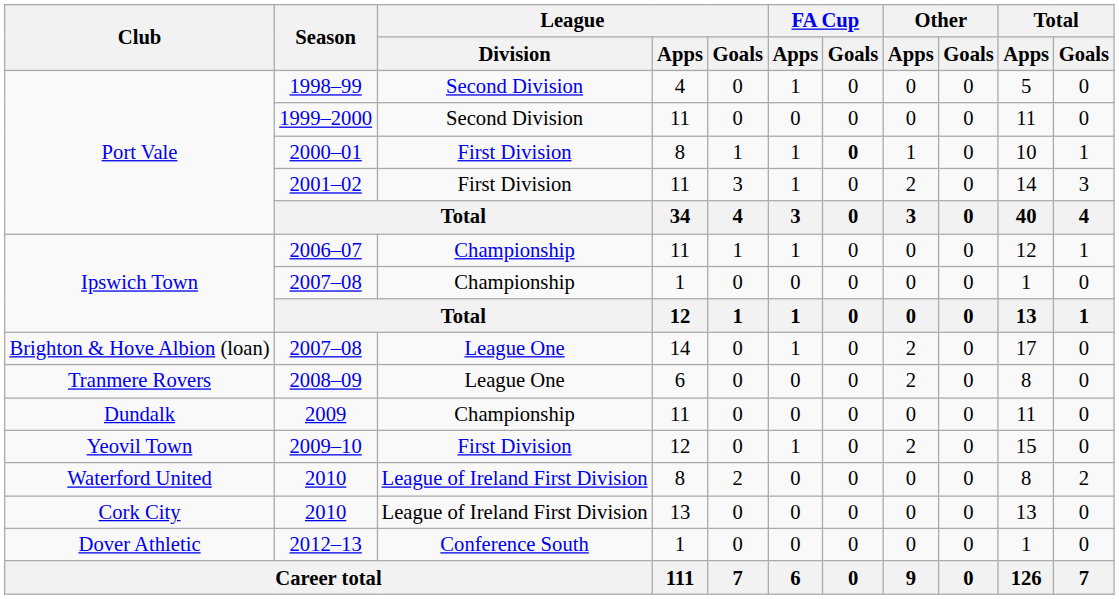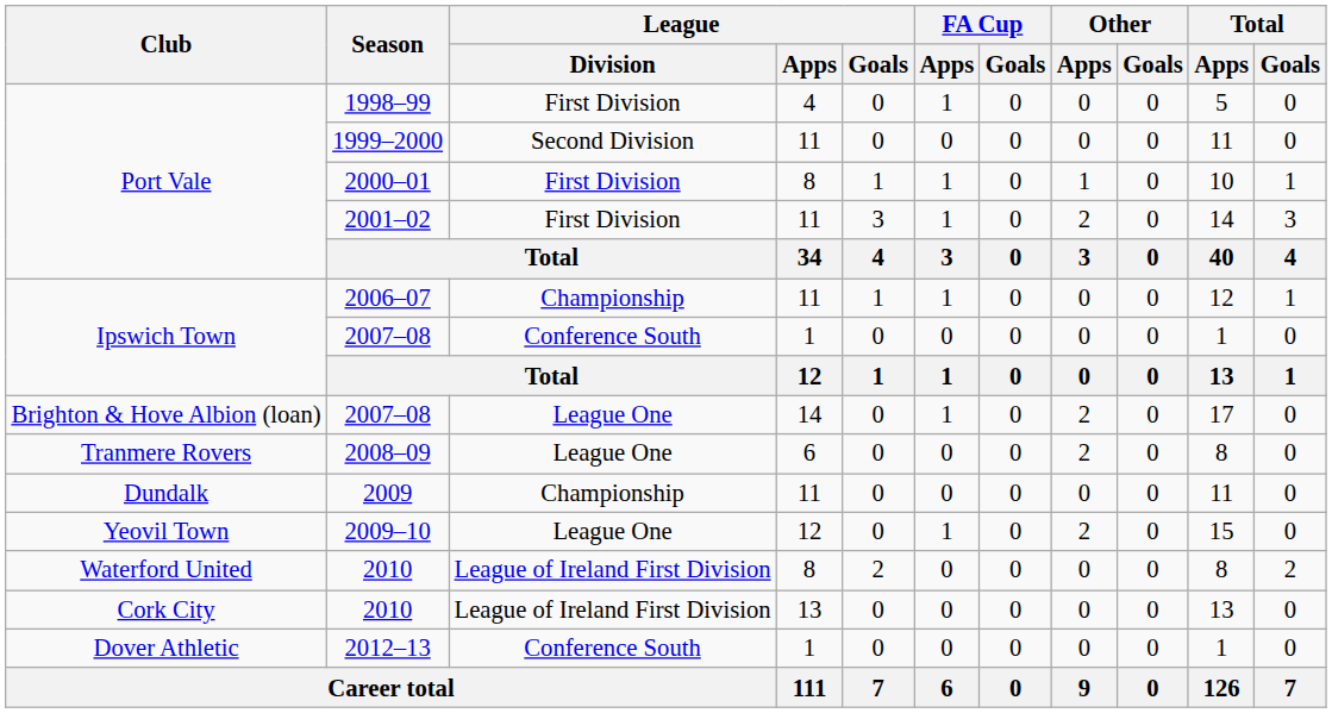1998–99 | League / Division: Second Division -> First Division
2000–01 | FA Cup / Goals: bold -> normal
Ipswich Town / 2007–08 | League / Division: Championship -> Conference South
2009–10 | League / Division: First Division -> League One
